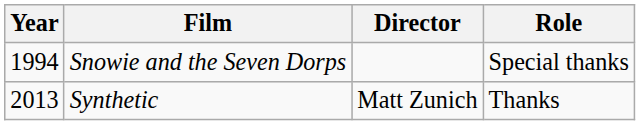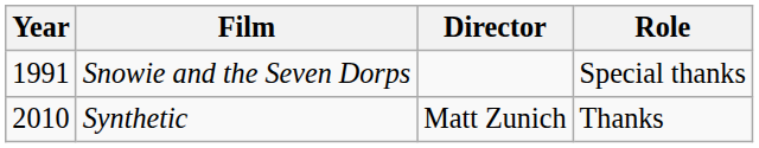Snowie and the Seven Dorps | Year: 1994 -> 1991
Synthetic | Year: 2013 -> 2010
